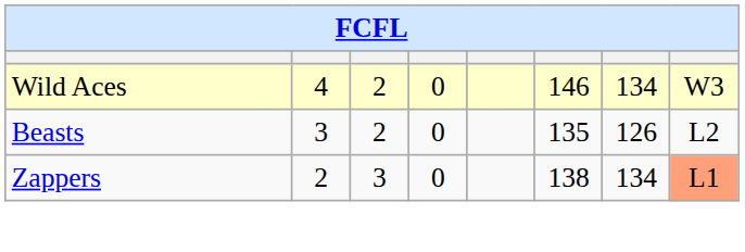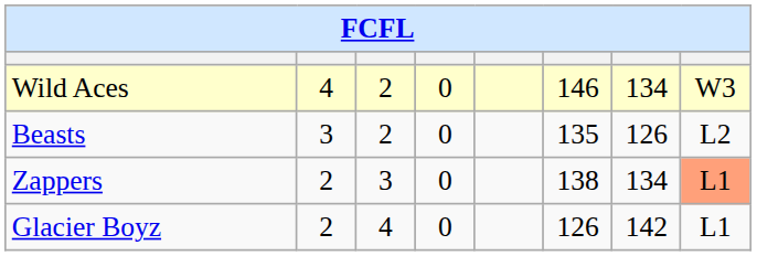+ row: Glacier Boyz | 2 | 4 | 0 | 126 | 142 | L1
